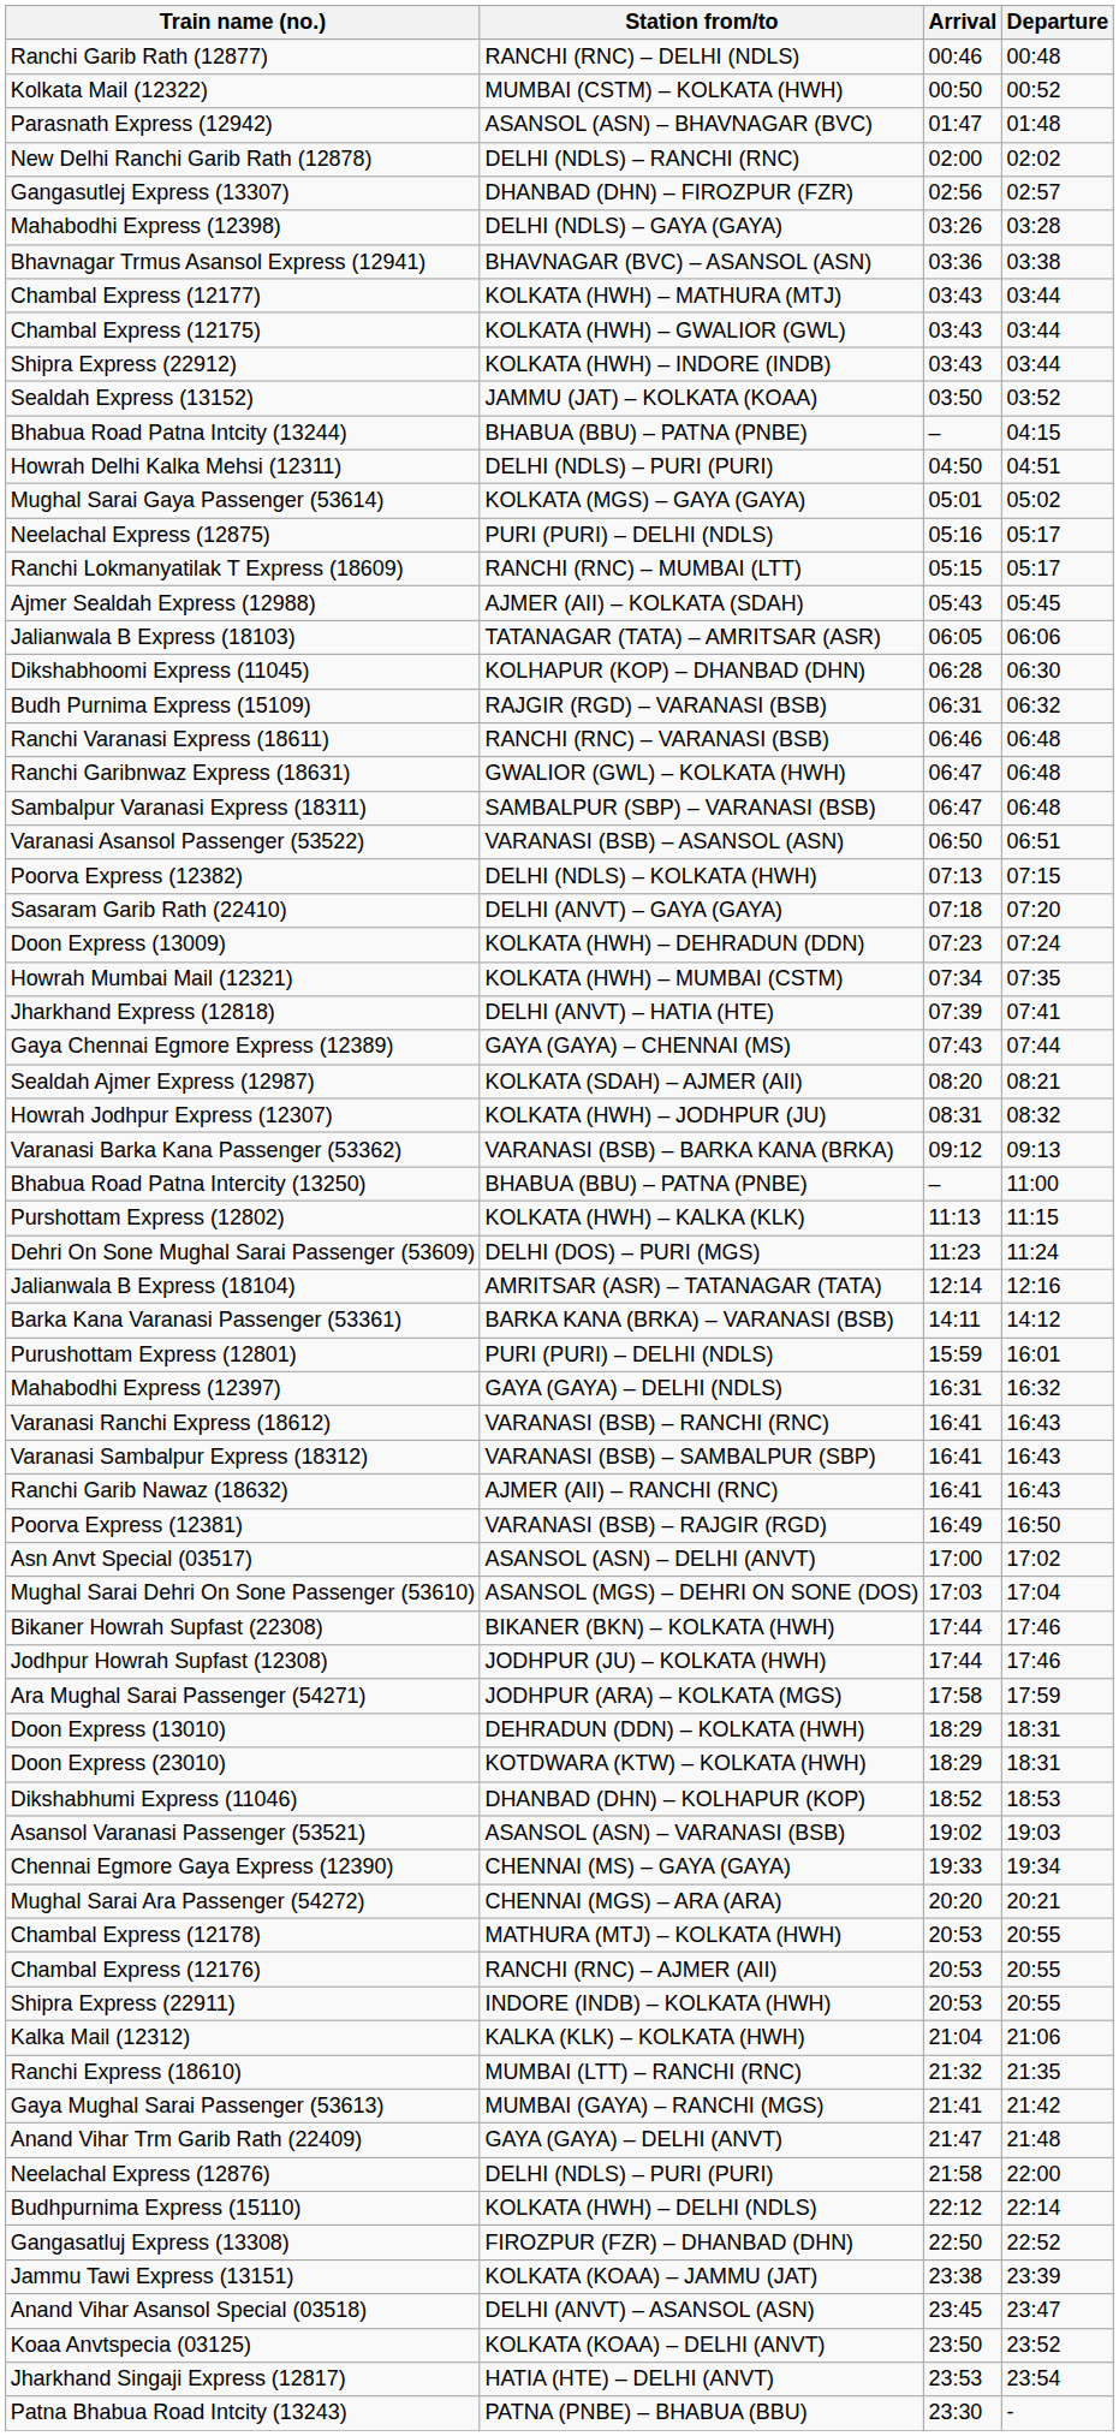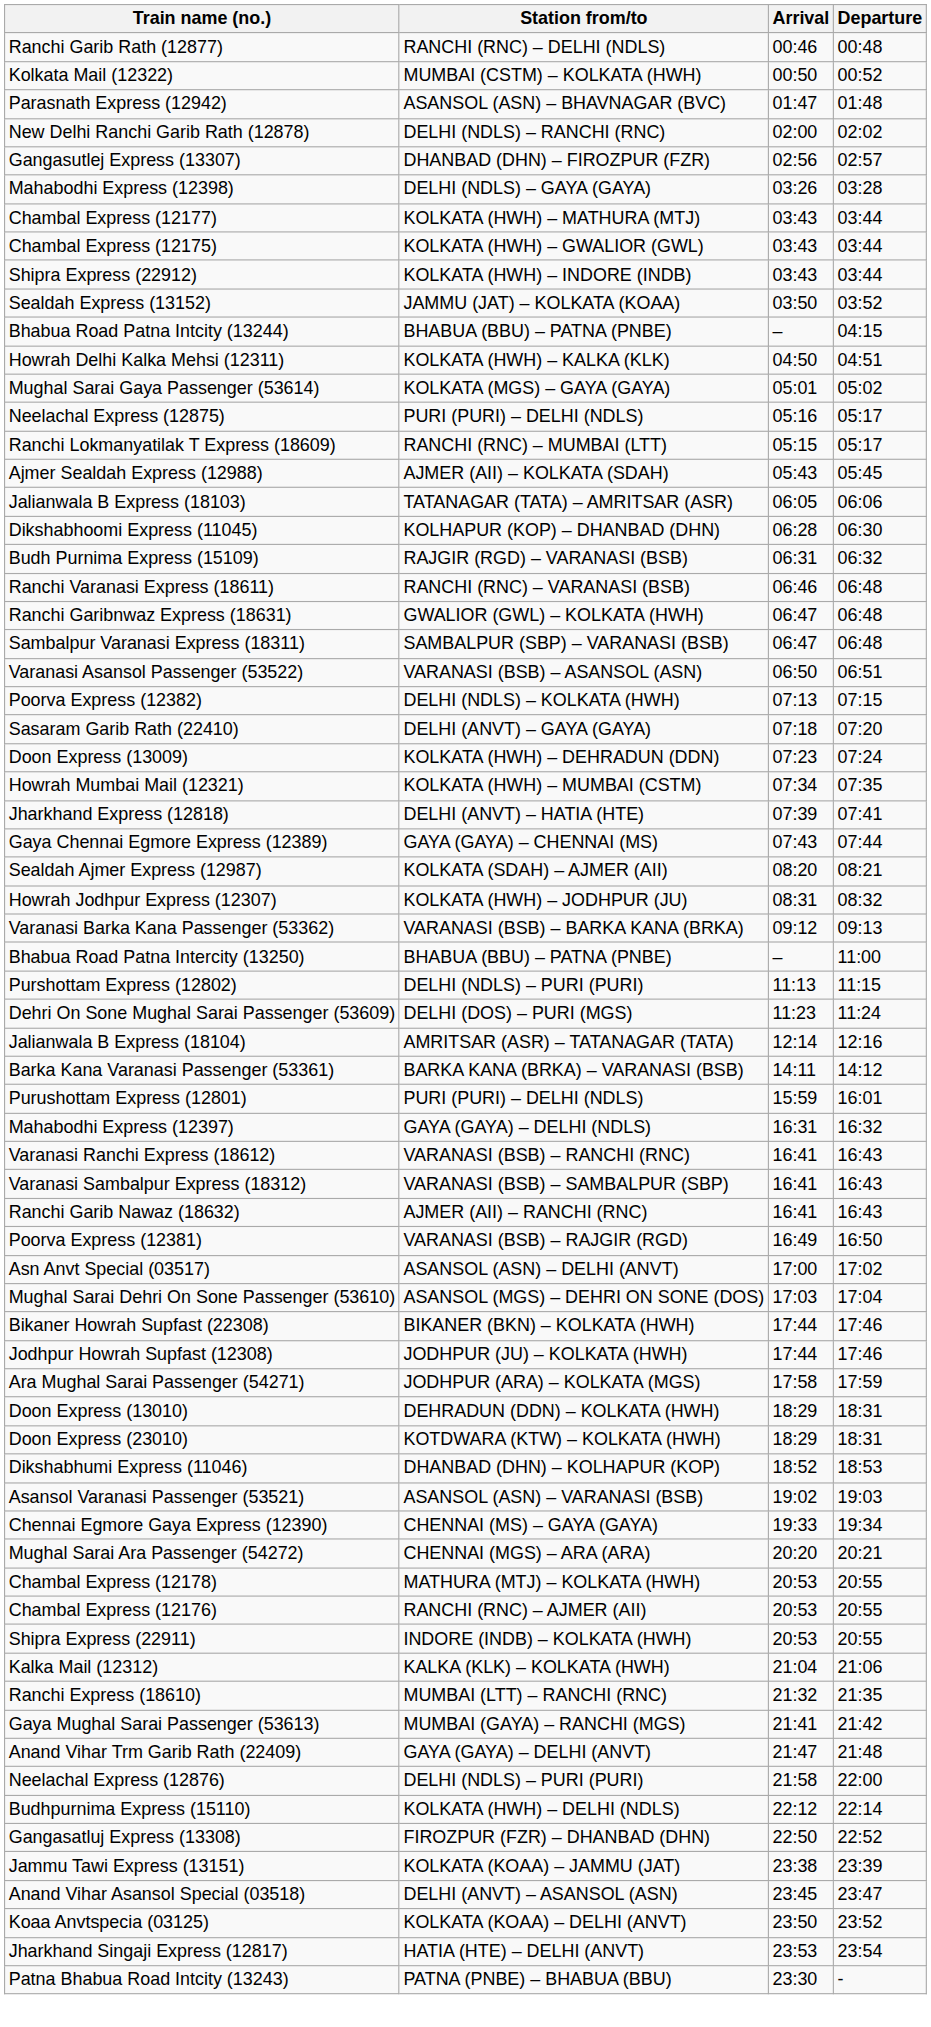- row: Bhavnagar Trmus Asansol Express (12941) | BHAVNAGAR (BVC) – ASANSOL (ASN) | 03:36 | 03:38
Howrah Delhi Kalka Mehsi (12311) | Station from/to: DELHI (NDLS) – PURI (PURI) -> KOLKATA (HWH) – KALKA (KLK)
Purshottam Express (12802) | Station from/to: KOLKATA (HWH) – KALKA (KLK) -> DELHI (NDLS) – PURI (PURI)
